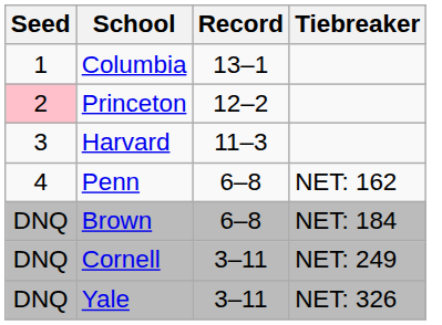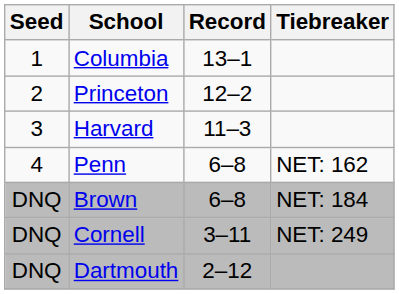Princeton | Seed: pink background -> no background
- row: DNQ | Yale | 3–11 | NET: 326
+ row: DNQ | Dartmouth | 2–12
